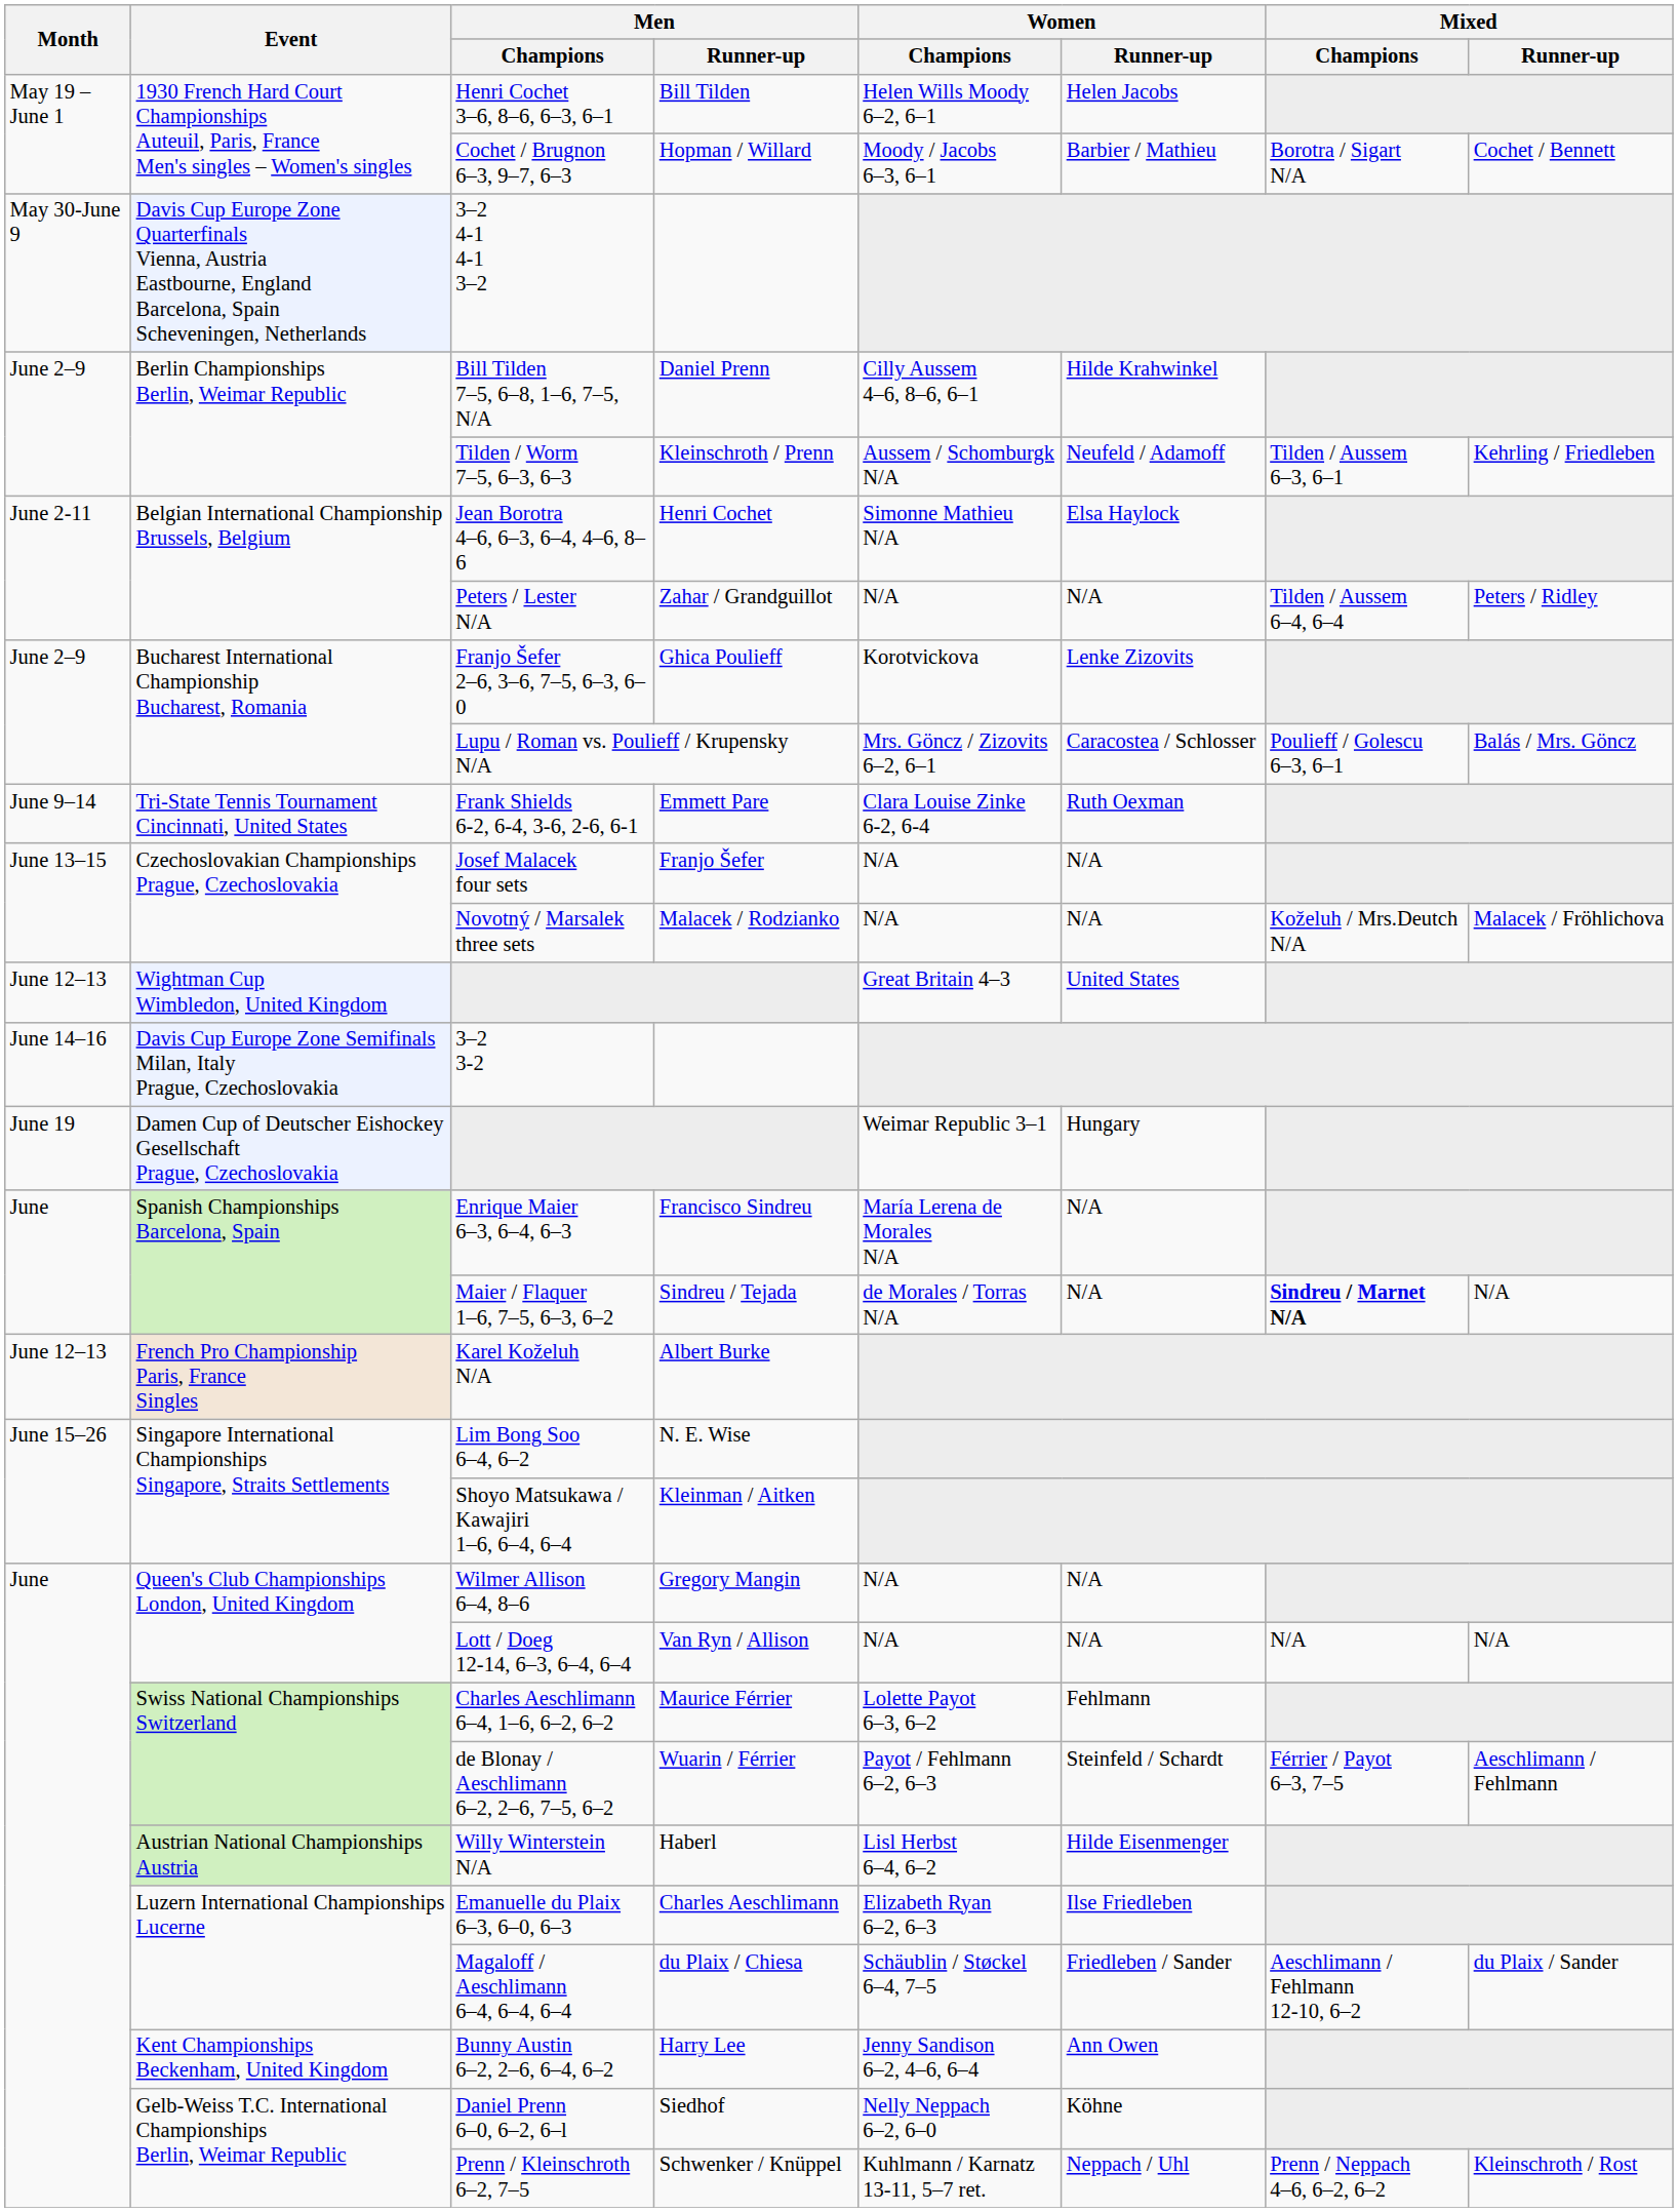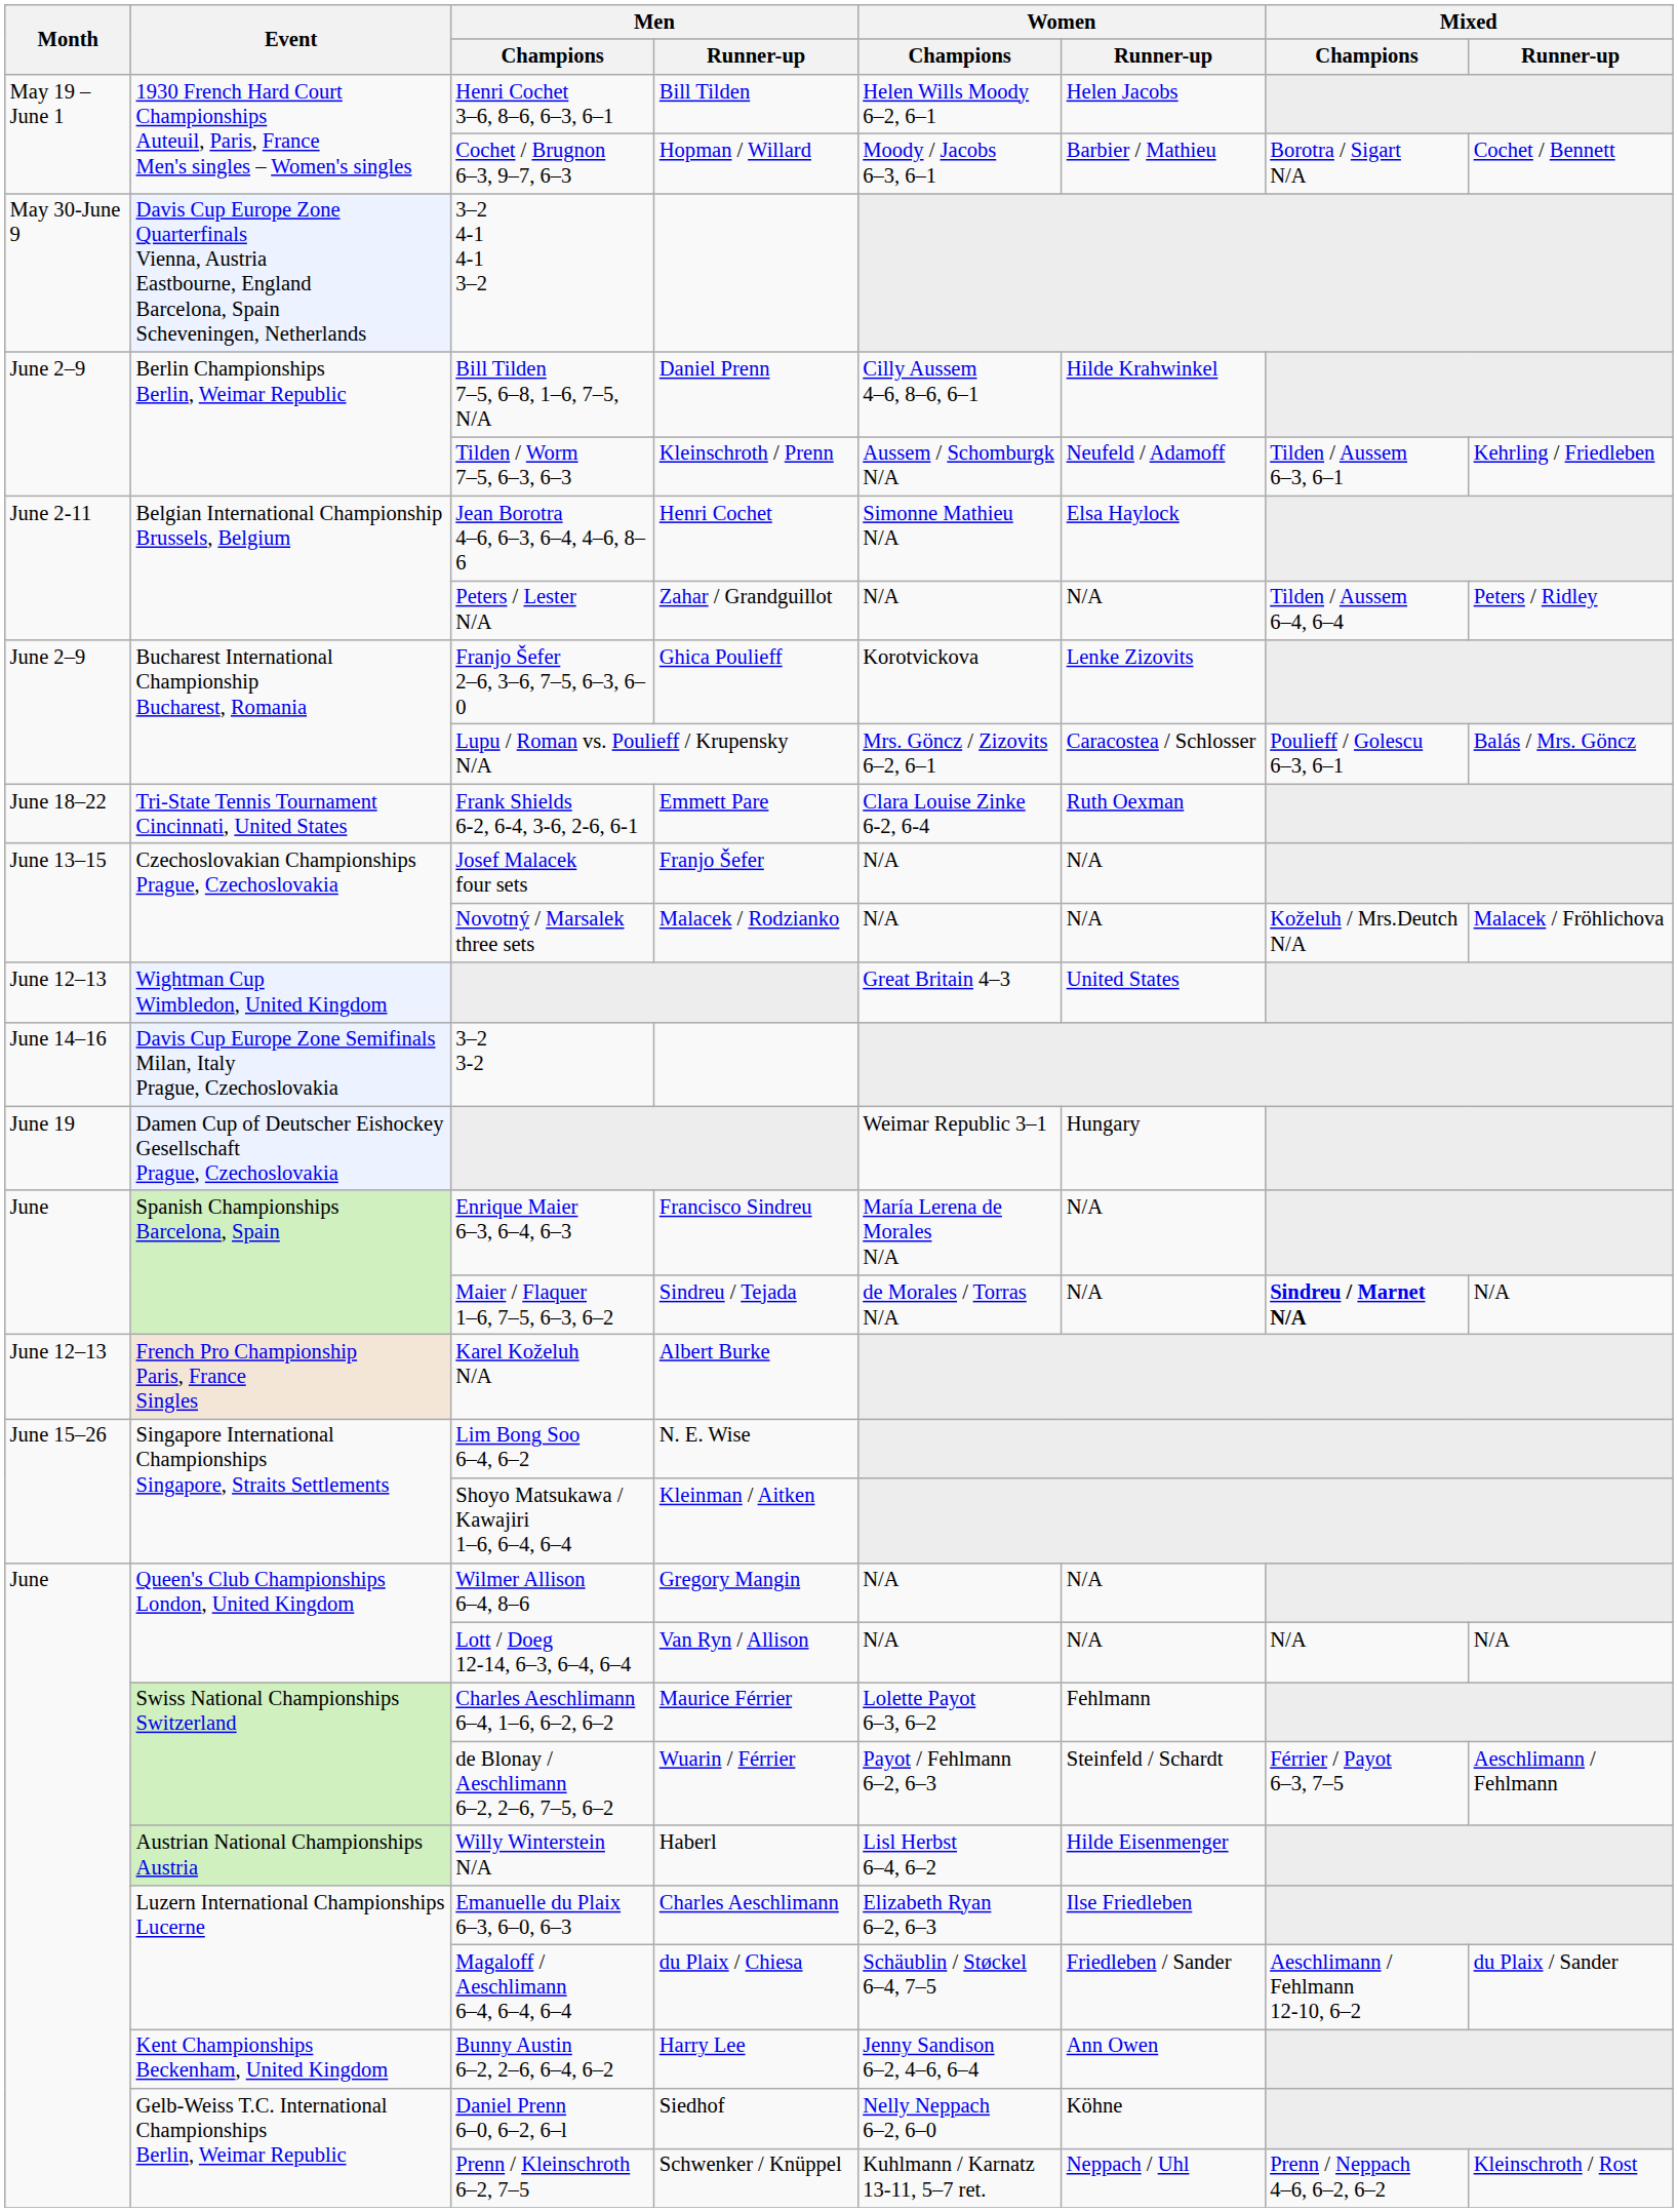Frank Shields 6-2, 6-4, 3-6, 2-6, 6-1 | Month: June 9–14 -> June 18–22
